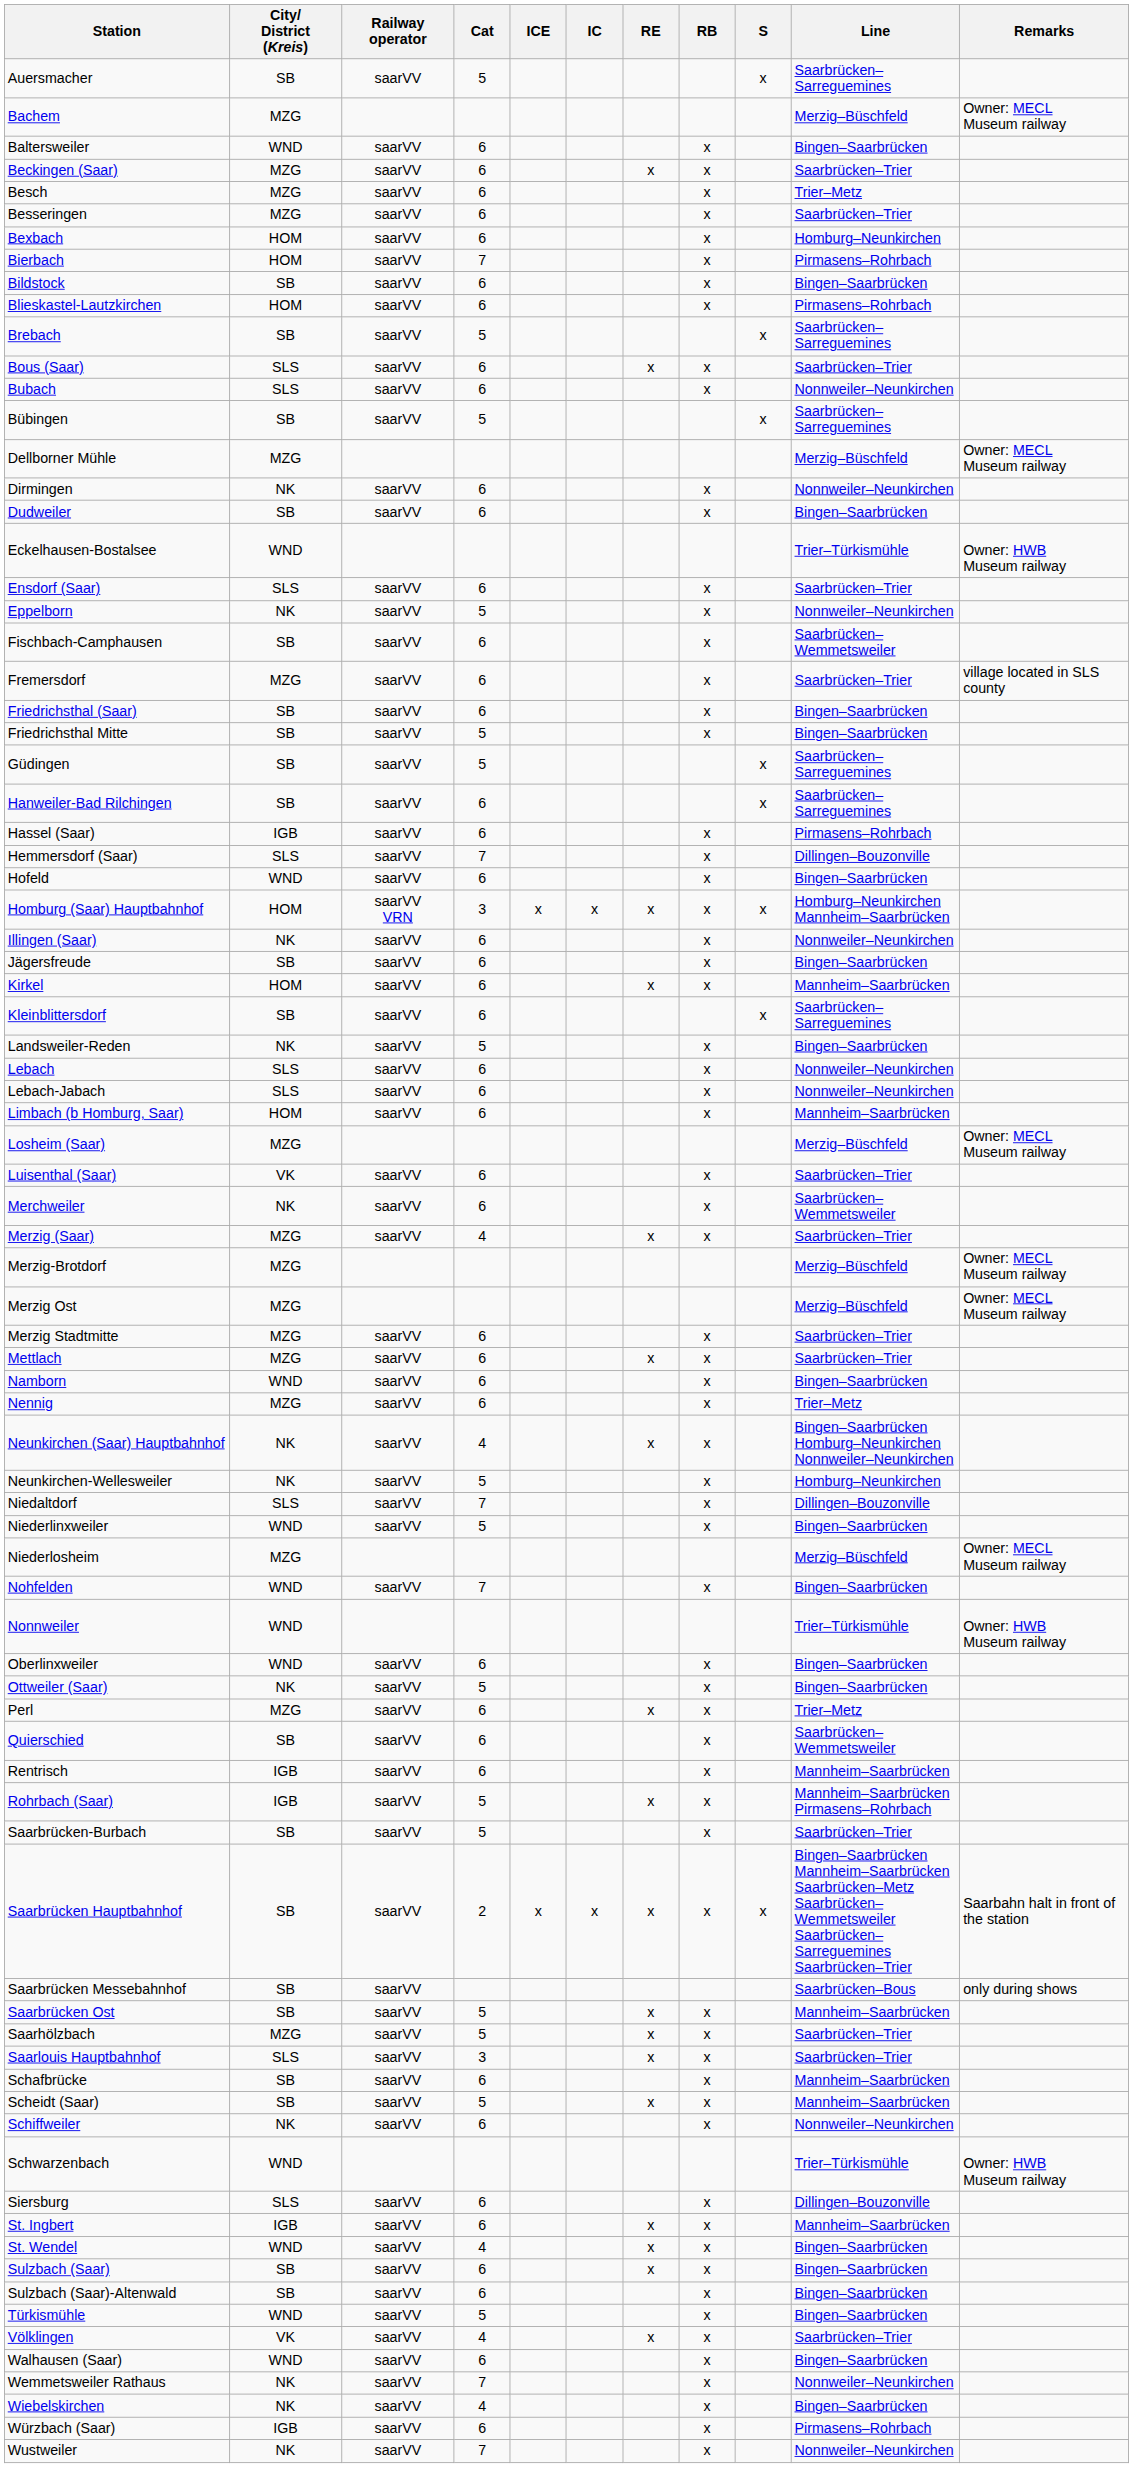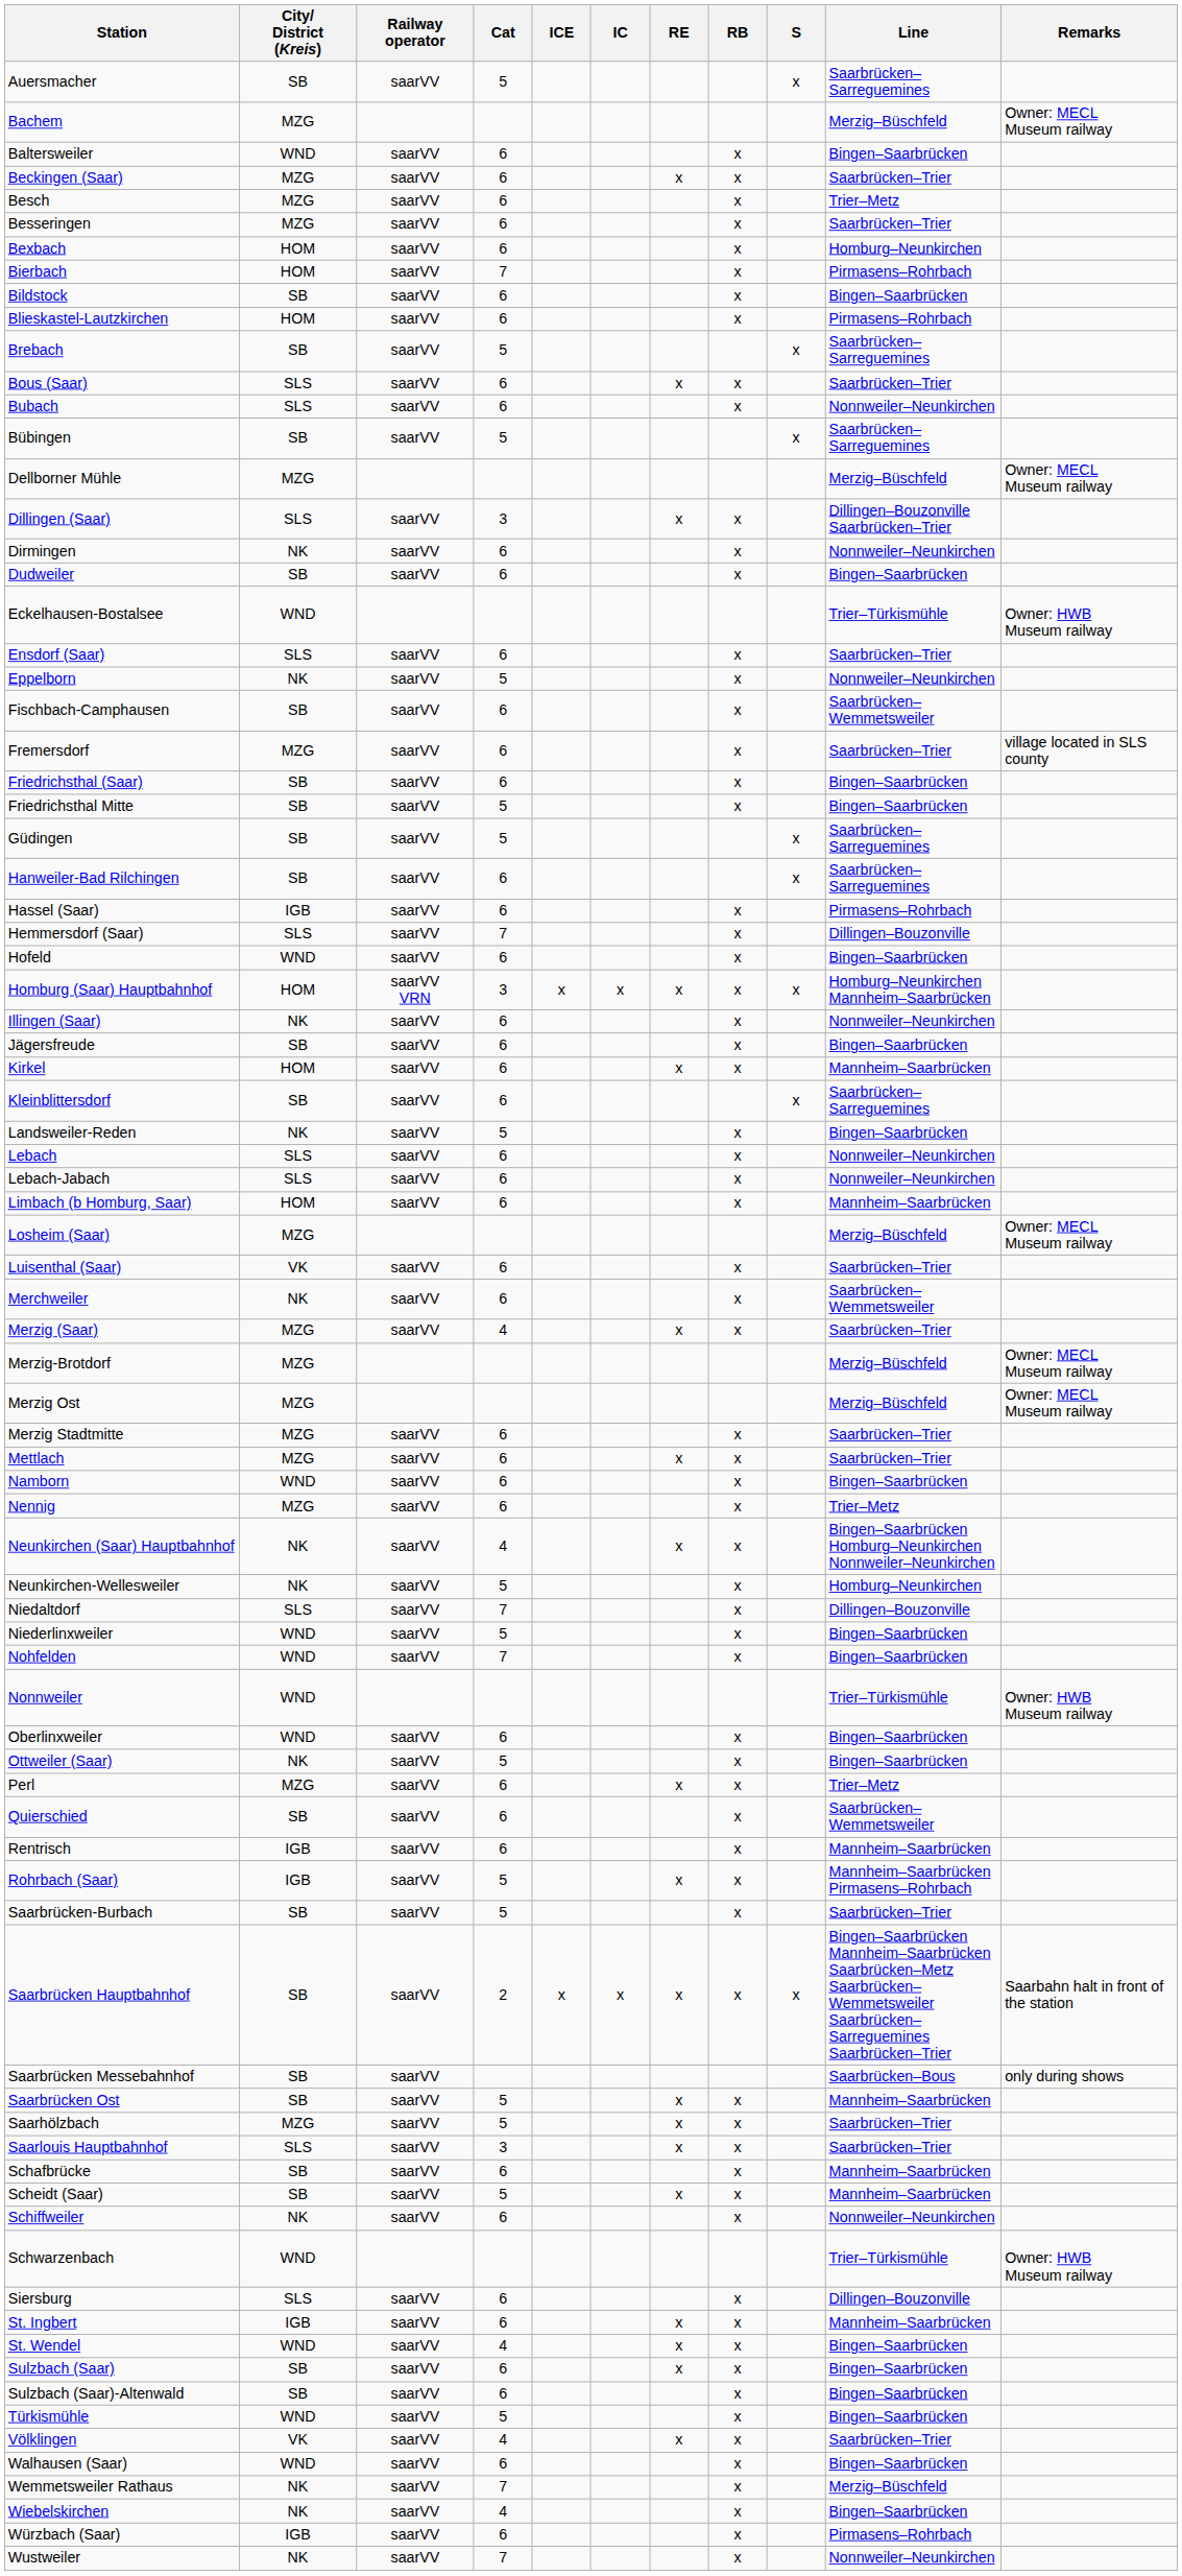+ row: Dillingen (Saar) | SLS | saarVV | 3 | x | x | Dillingen–Bouzonville Saarbrücken–Trier
- row: Niederlosheim | MZG | Merzig–Büschfeld | Owner: MECL Museum railway
Wemmetsweiler Rathaus | Line: Nonnweiler–Neunkirchen -> Merzig–Büschfeld
